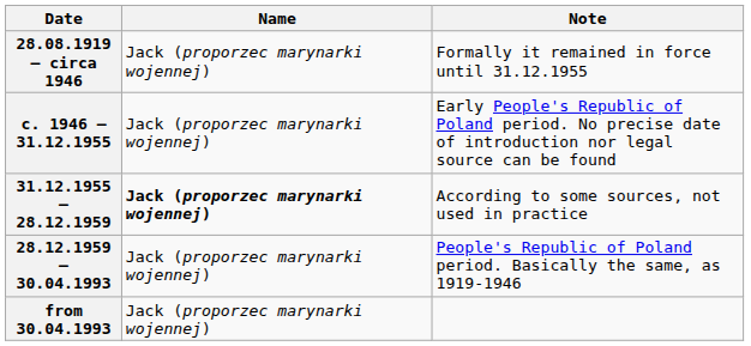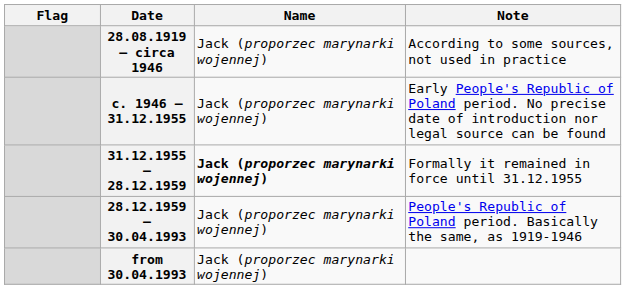+ column: Flag
28.08.1919 – circa 1946 | Note: Formally it remained in force until 31.12.1955 -> According to some sources, not used in practice
31.12.1955 – 28.12.1959 | Note: According to some sources, not used in practice -> Formally it remained in force until 31.12.1955
